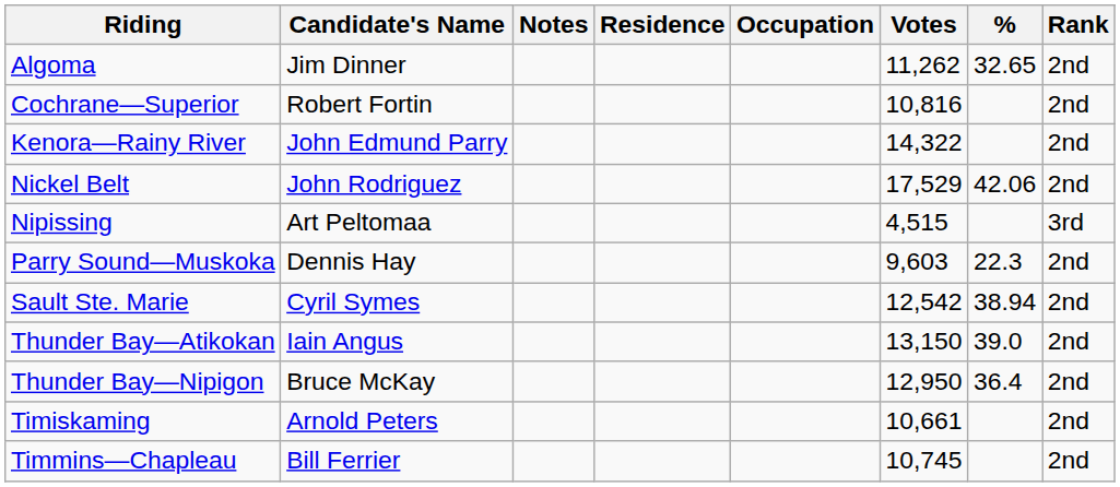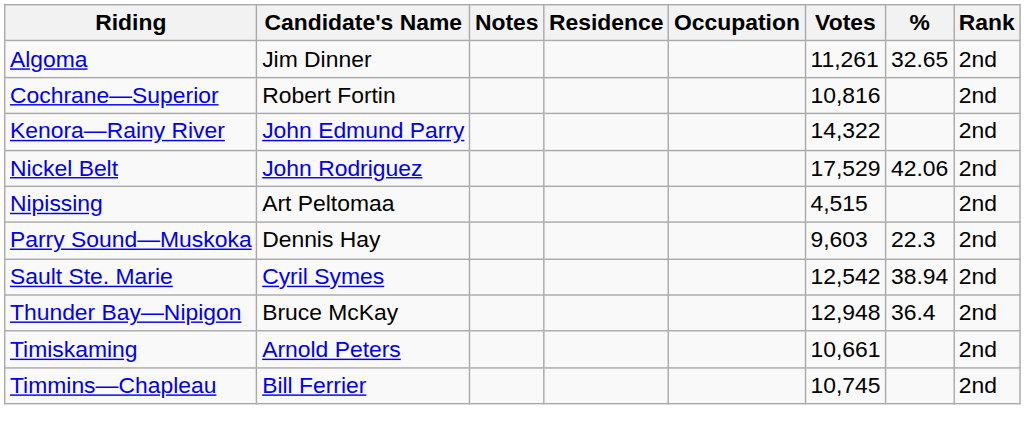Algoma | Votes: 11,262 -> 11,261
Nipissing | Rank: 3rd -> 2nd
- row: Thunder Bay—Atikokan | Iain Angus | 13,150 | 39.0 | 2nd
Thunder Bay—Nipigon | Votes: 12,950 -> 12,948
